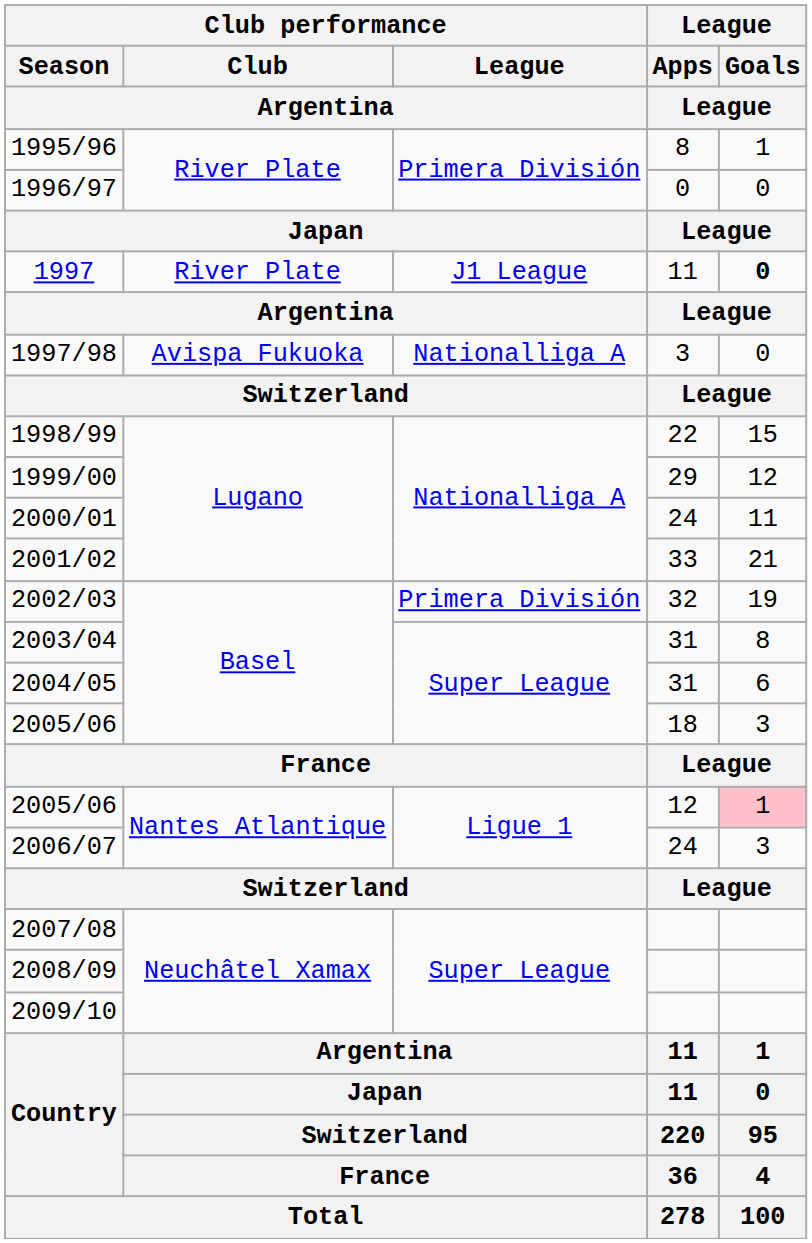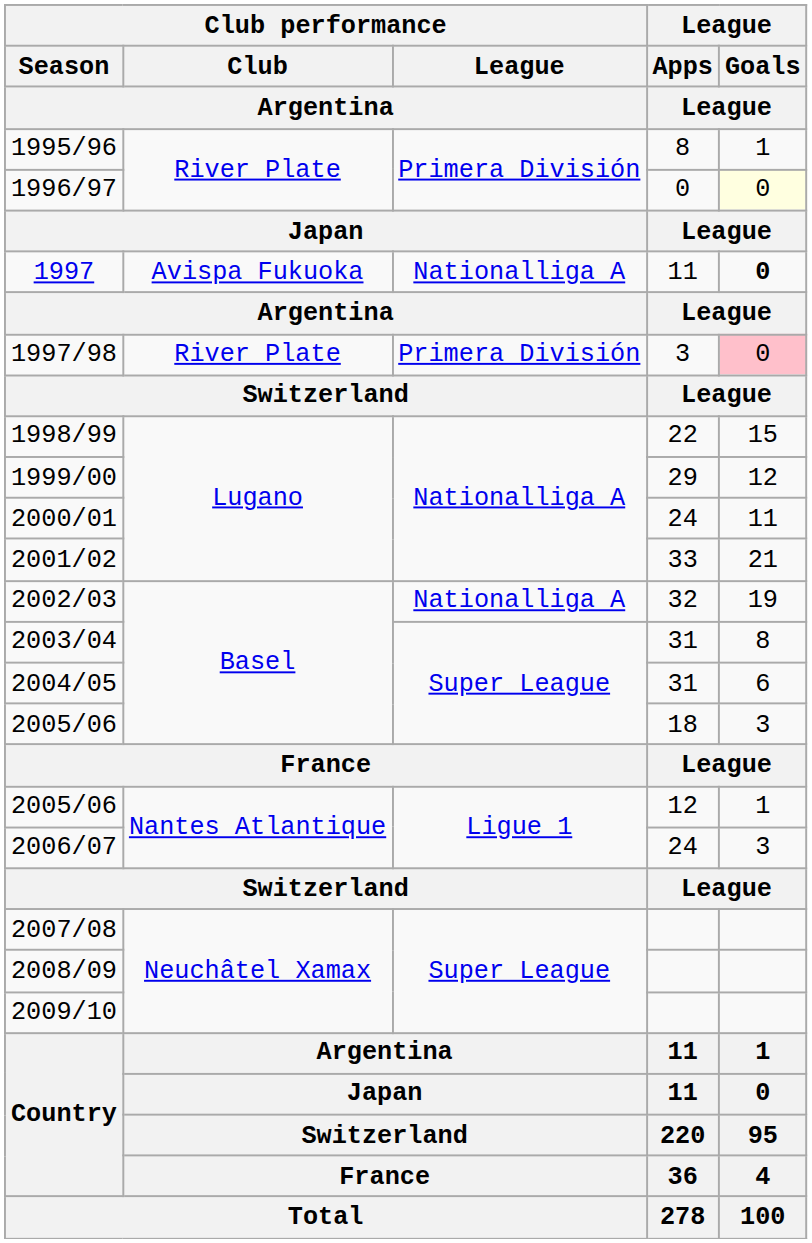1996/97 | League / Goals / League: no background -> lightyellow background
1997 | Club performance / Club / Argentina: River Plate -> Avispa Fukuoka
1997 | Club performance / League / Argentina: J1 League -> Nationalliga A
1997/98 | Club performance / Club / Argentina: Avispa Fukuoka -> River Plate
1997/98 | Club performance / League / Argentina: Nationalliga A -> Primera División
1997/98 | League / Goals / League: no background -> pink background
2002/03 | Club performance / League / Argentina: Primera División -> Nationalliga A
2005/06 / 12 | League / Goals / League: pink background -> no background
